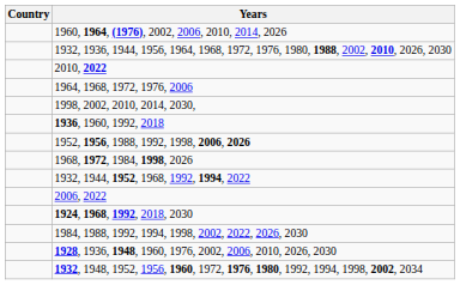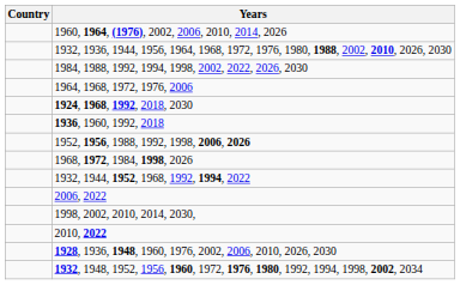rows swapped: 2010, 2022 <-> 1984, 1988, 1992, 1994, 1998, 2002, 2022, 2026, 2030
rows swapped: 1924, 1968, 1992, 2018, 2030 <-> 1998, 2002, 2010, 2014, 2030,
